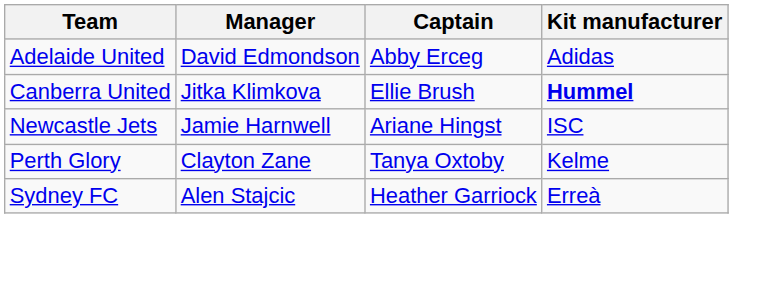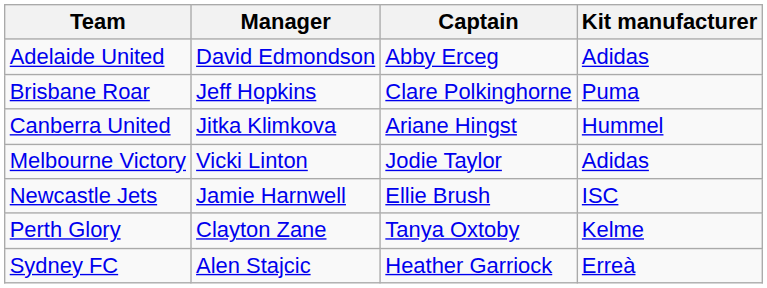+ row: Brisbane Roar | Jeff Hopkins | Clare Polkinghorne | Puma
Canberra United | Captain: Ellie Brush -> Ariane Hingst
Canberra United | Kit manufacturer: bold -> normal
+ row: Melbourne Victory | Vicki Linton | Jodie Taylor | Adidas
Newcastle Jets | Captain: Ariane Hingst -> Ellie Brush
